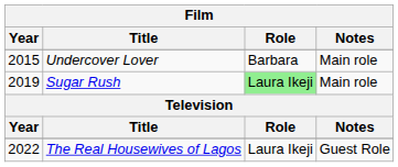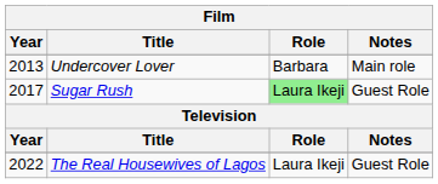Undercover Lover | Year: 2015 -> 2013
Sugar Rush | Year: 2019 -> 2017
Sugar Rush | Notes: Main role -> Guest Role
